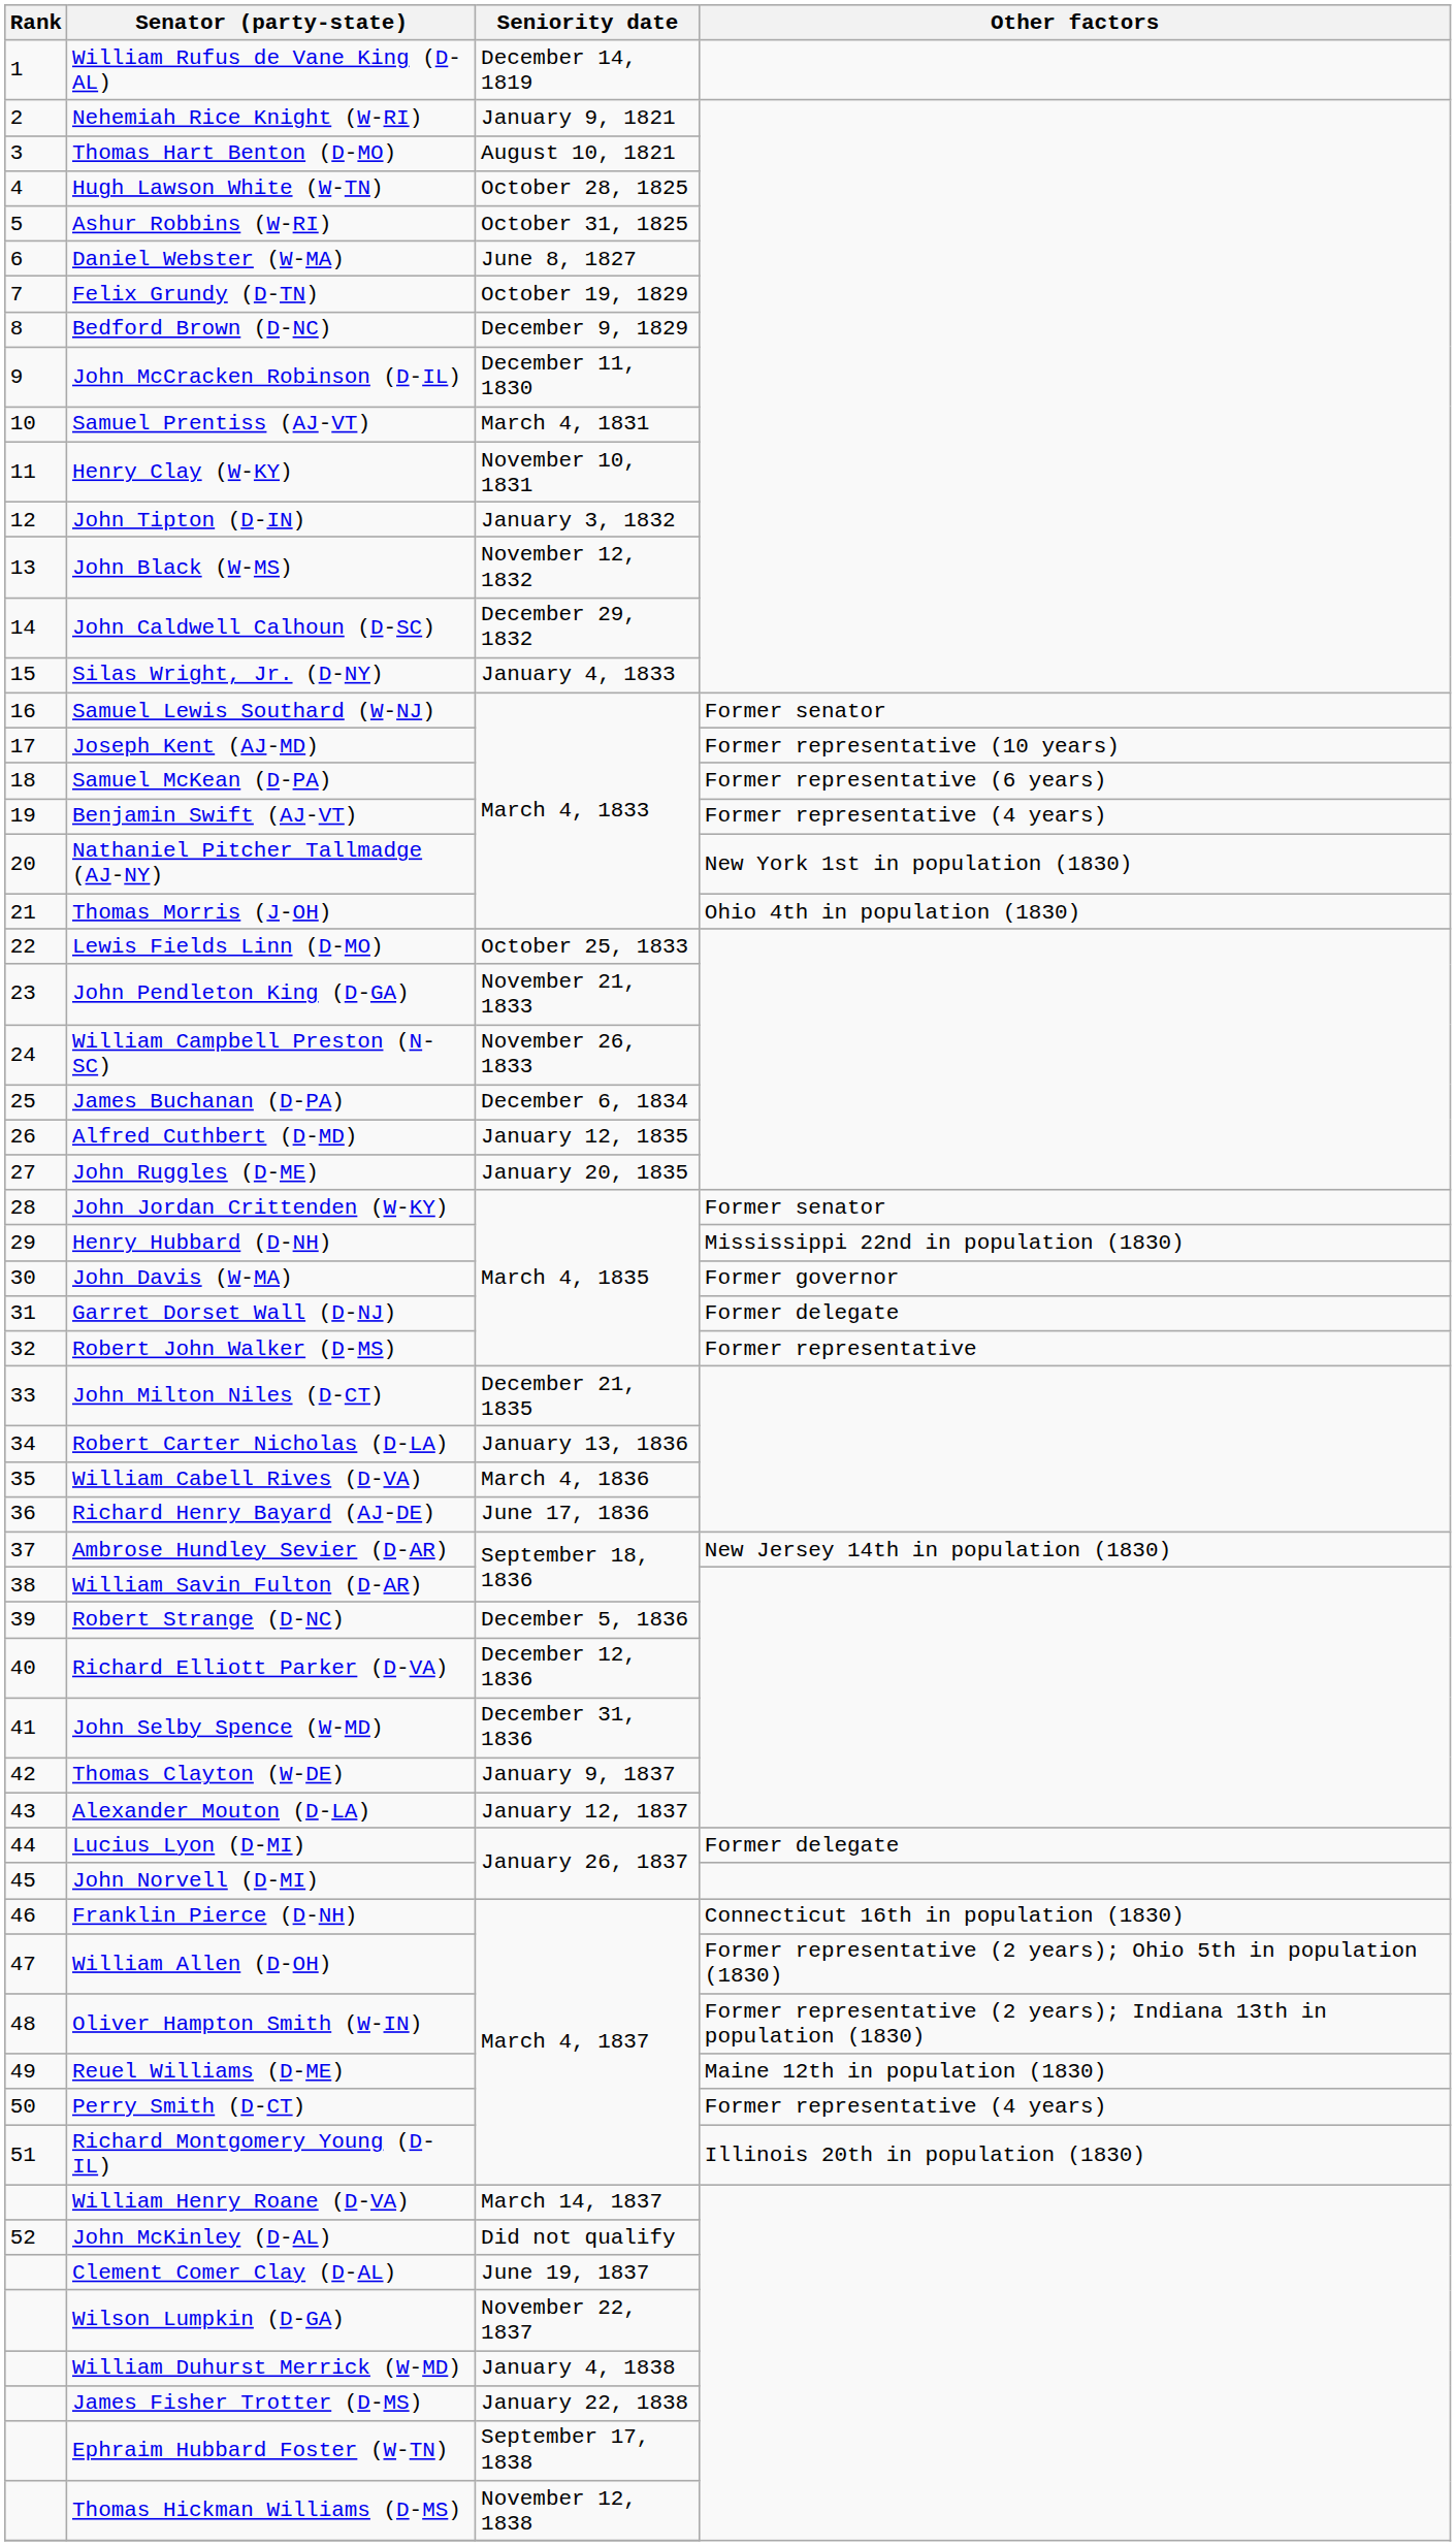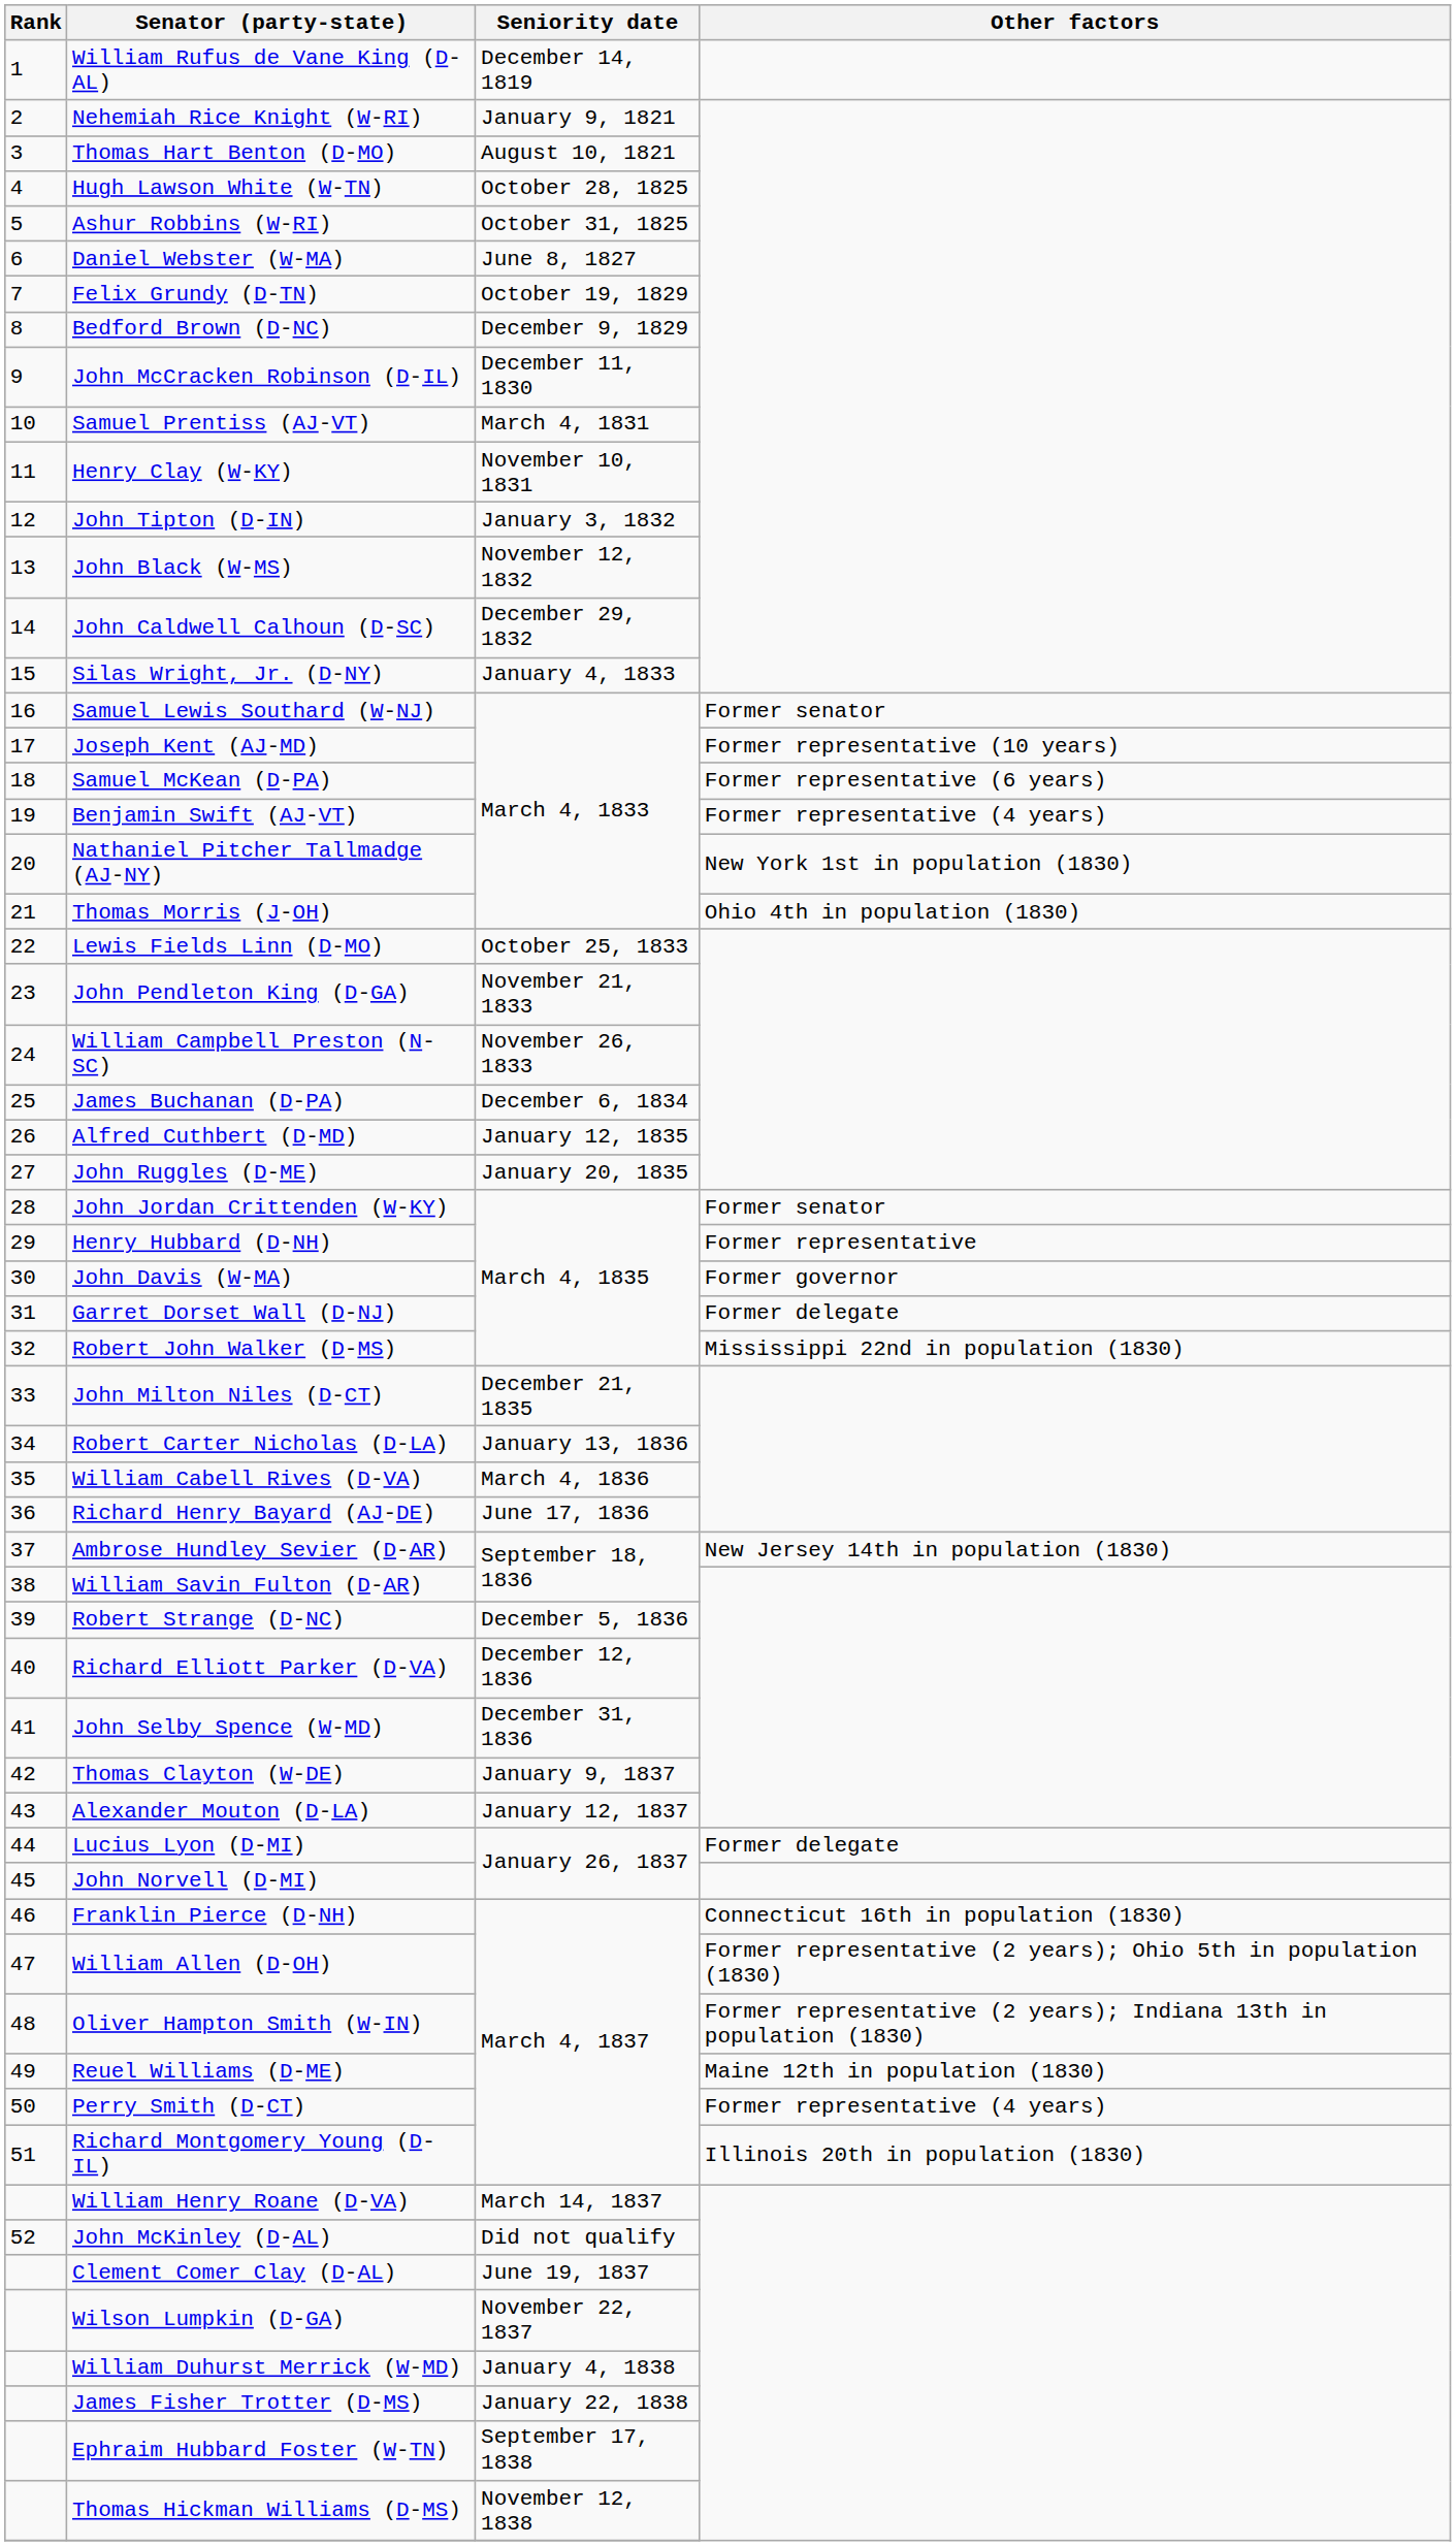Henry Hubbard (D-NH) | Other factors: Mississippi 22nd in population (1830) -> Former representative
Robert John Walker (D-MS) | Other factors: Former representative -> Mississippi 22nd in population (1830)
